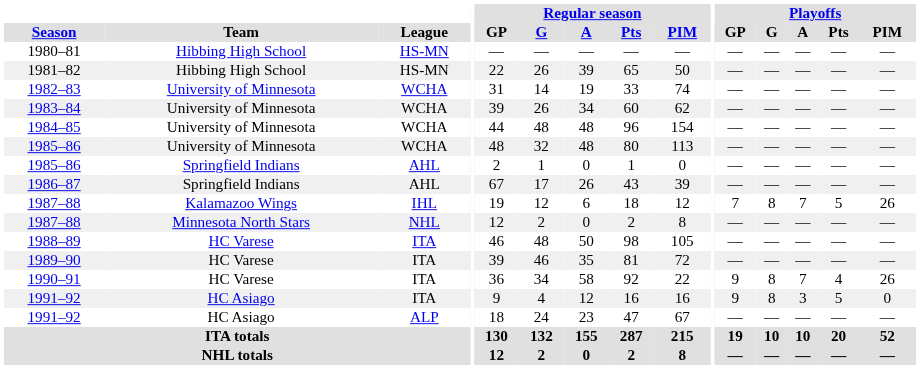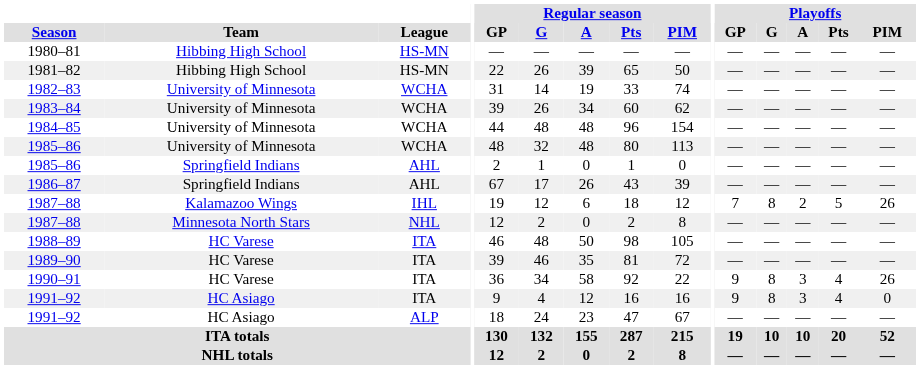1987–88 / IHL | Playoffs / A: 7 -> 2
1990–91 | Playoffs / A: 7 -> 3
1991–92 / ITA | Playoffs / Pts: 5 -> 4
